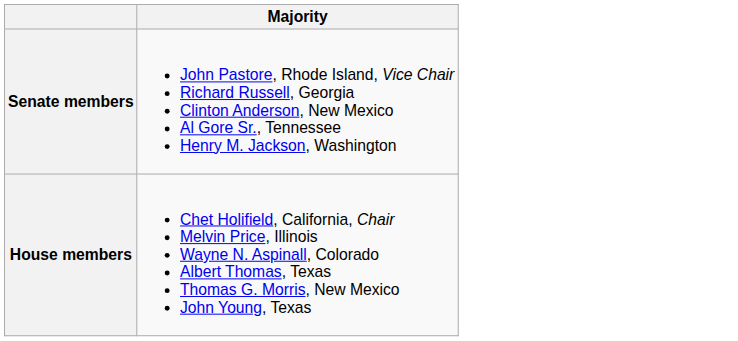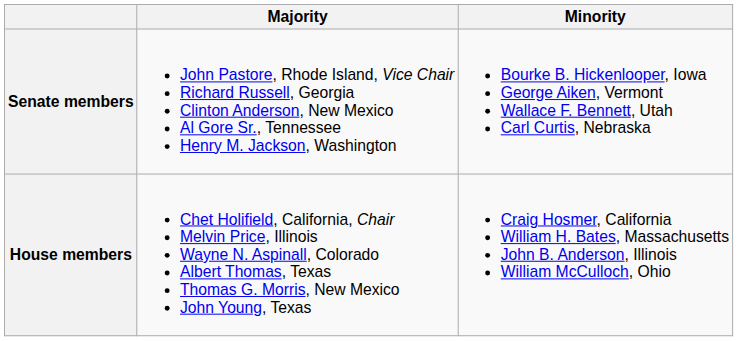+ column: Minority | Bourke B. Hickenlooper, Iowa George Aiken, Vermont Wallace F. Bennett, Utah Carl Curtis, Nebraska | Craig Hosmer, California William H. Bates, Massachusetts John B. Anderson, Illinois William McCulloch, Ohio
